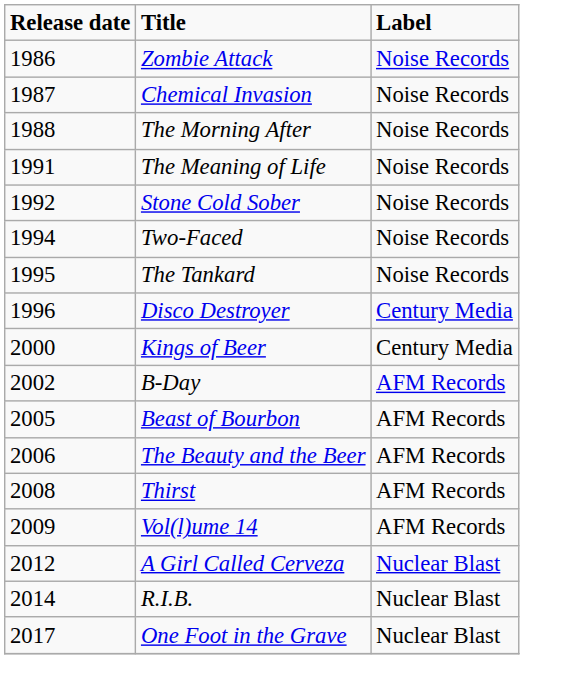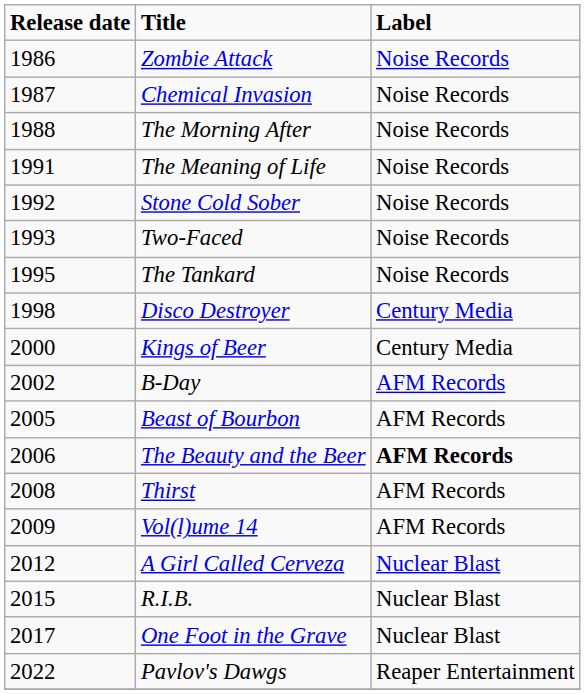Two-Faced | Release date: 1994 -> 1993
Disco Destroyer | Release date: 1996 -> 1998
The Beauty and the Beer | Label: normal -> bold
R.I.B. | Release date: 2014 -> 2015
+ row: 2022 | Pavlov's Dawgs | Reaper Entertainment
